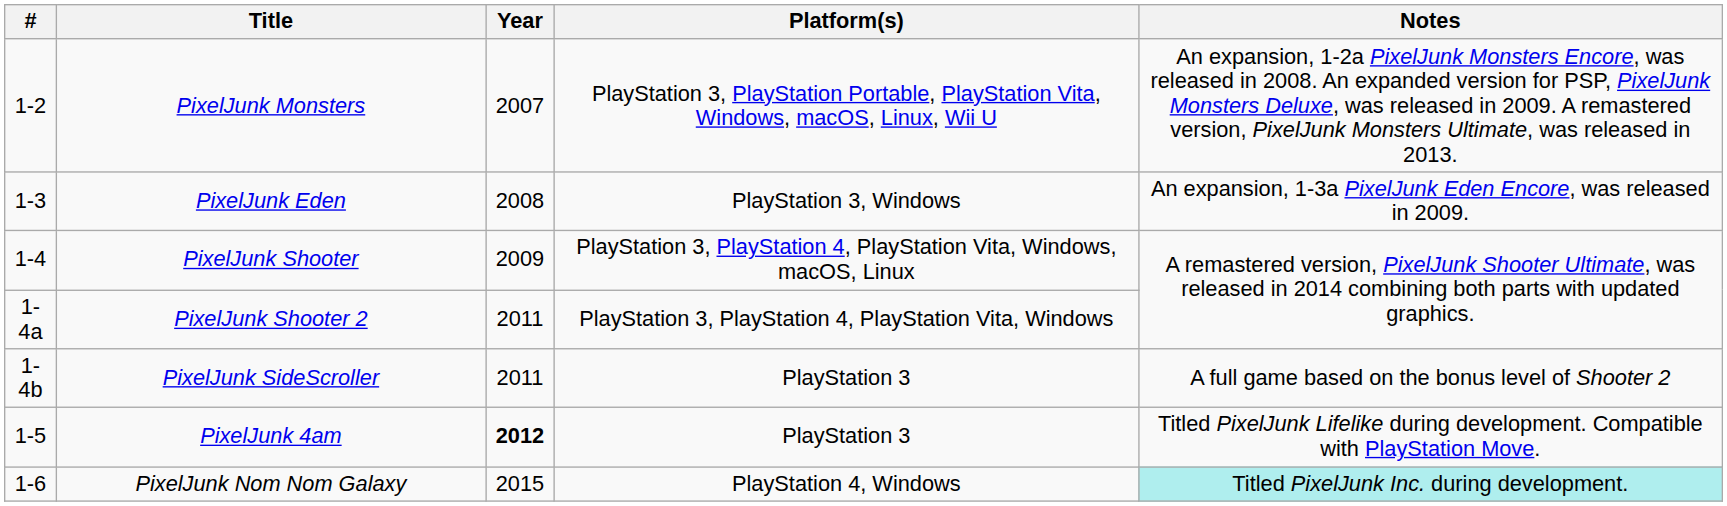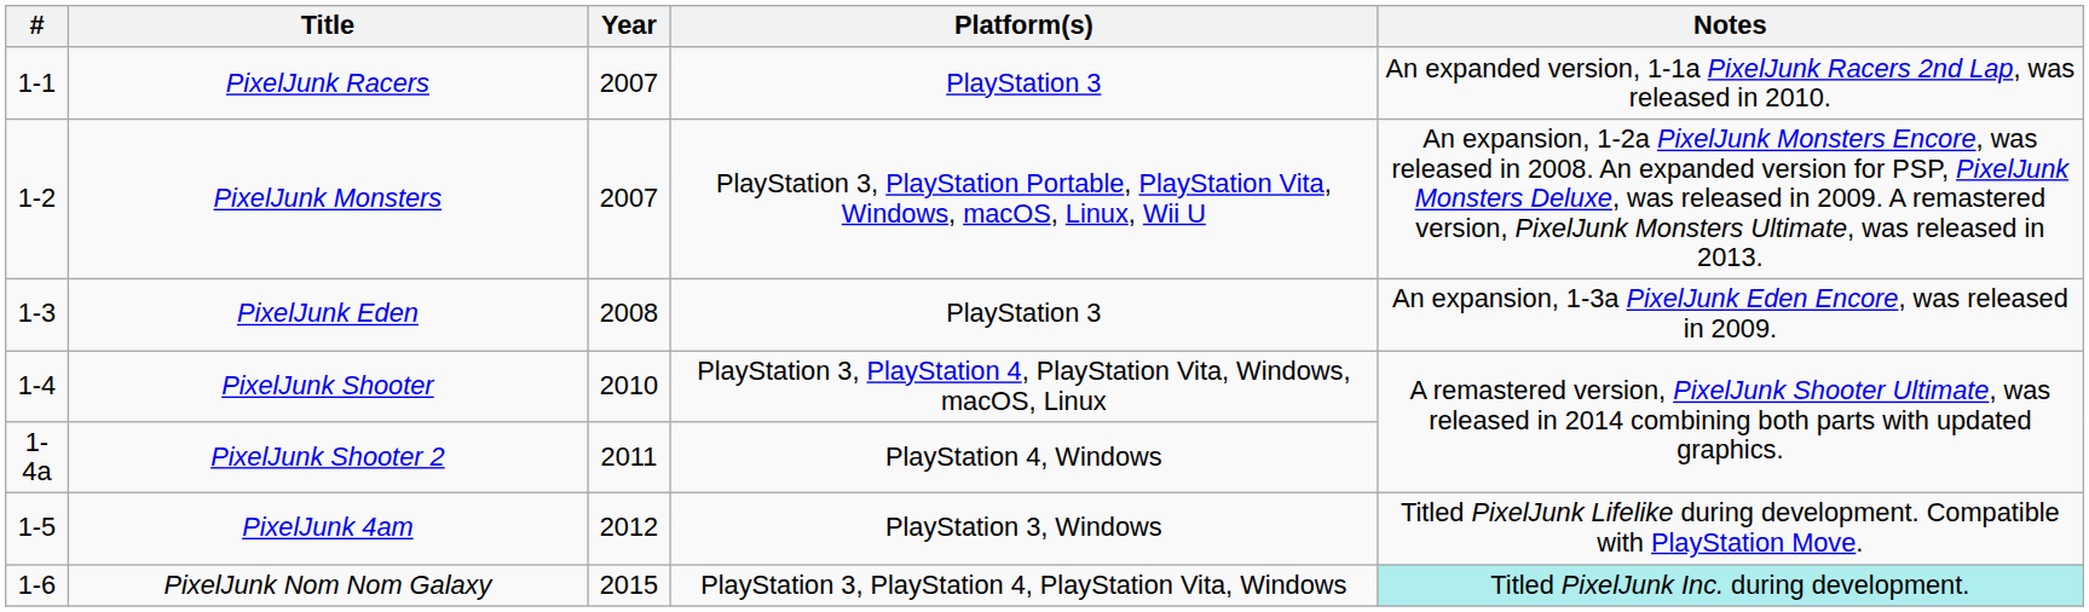+ row: 1-1 | PixelJunk Racers | 2007 | PlayStation 3 | An expanded version, 1-1a PixelJunk Racers 2nd Lap, was released in 2010.
PixelJunk Eden | Platform(s): PlayStation 3, Windows -> PlayStation 3
PixelJunk Shooter | Year: 2009 -> 2010
PixelJunk Shooter 2 | Platform(s): PlayStation 3, PlayStation 4, PlayStation Vita, Windows -> PlayStation 4, Windows
- row: 1-4b | PixelJunk SideScroller | 2011 | PlayStation 3 | A full game based on the bonus level of Shooter 2
PixelJunk 4am | Year: bold -> normal
PixelJunk 4am | Platform(s): PlayStation 3 -> PlayStation 3, Windows
PixelJunk Nom Nom Galaxy | Platform(s): PlayStation 4, Windows -> PlayStation 3, PlayStation 4, PlayStation Vita, Windows
